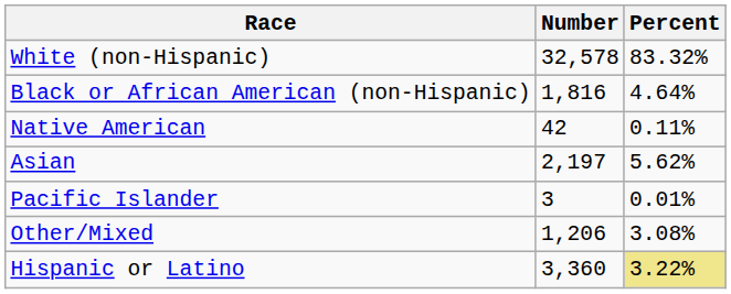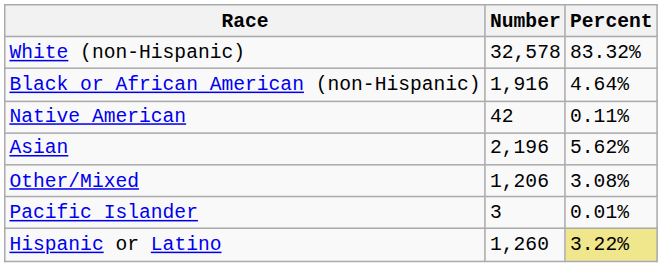Black or African American (non-Hispanic) | Number: 1,816 -> 1,916
Asian | Number: 2,197 -> 2,196
rows swapped: Pacific Islander <-> Other/Mixed
Hispanic or Latino | Number: 3,360 -> 1,260
